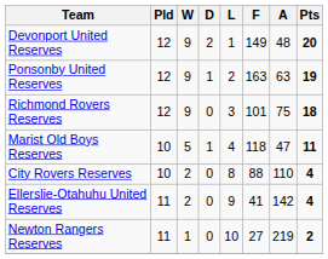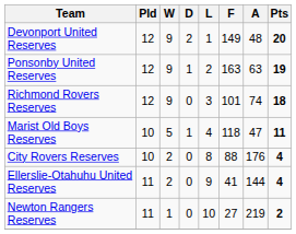Richmond Rovers Reserves | A: 75 -> 74
City Rovers Reserves | A: 110 -> 176
Ellerslie-Otahuhu United Reserves | A: 142 -> 144
